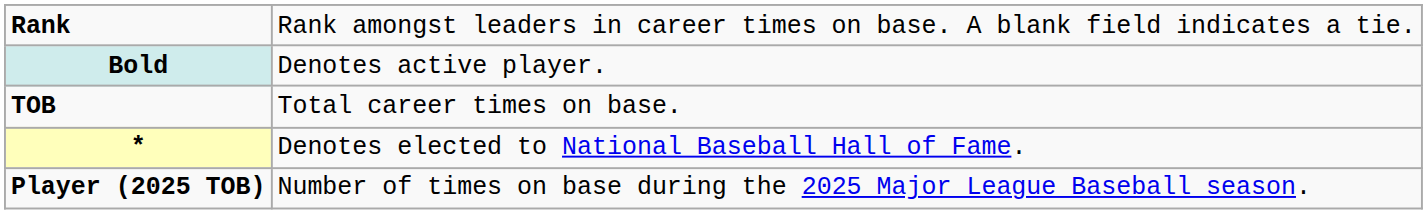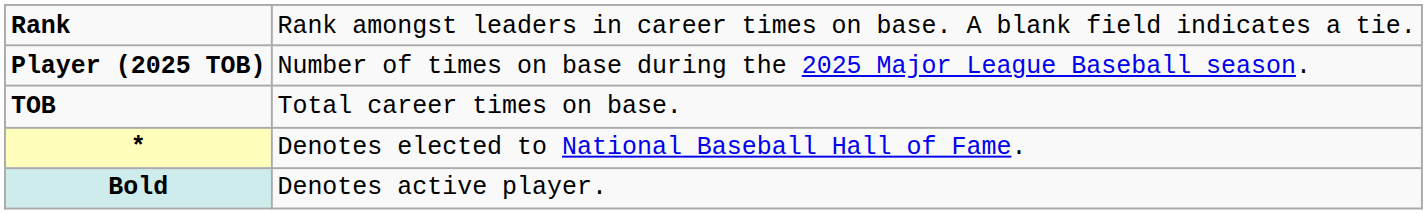rows swapped: Player (2025 TOB) <-> Bold
